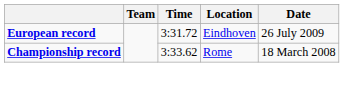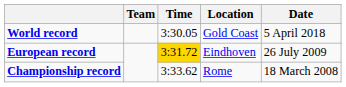+ row: World record | 3:30.05 | Gold Coast | 5 April 2018
European record | Time: no background -> gold background
